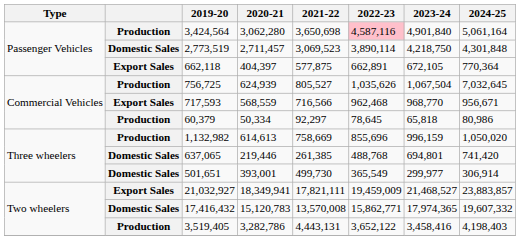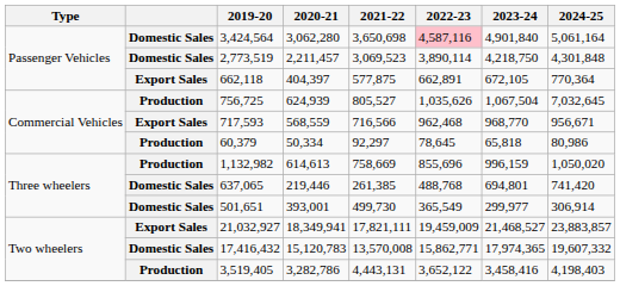3,424,564 | column 2: Production -> Domestic Sales
2,773,519 | 2020-21: 2,711,457 -> 2,211,457
